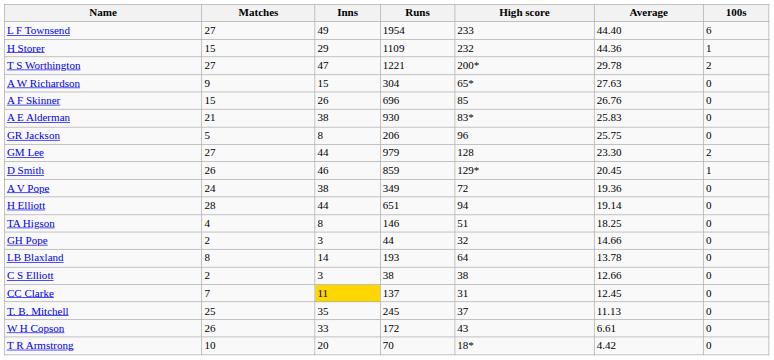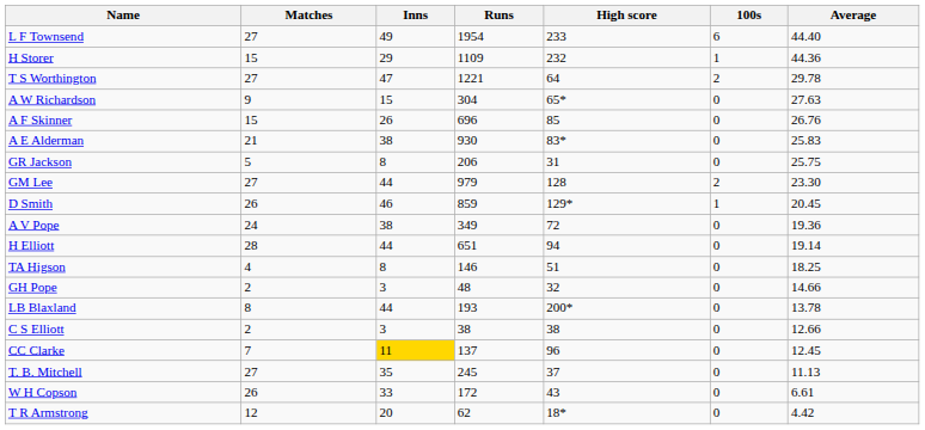columns swapped: Average <-> 100s
T S Worthington | High score: 200* -> 64
GR Jackson | High score: 96 -> 31
GH Pope | Runs: 44 -> 48
LB Blaxland | Inns: 14 -> 44
LB Blaxland | High score: 64 -> 200*
CC Clarke | High score: 31 -> 96
T. B. Mitchell | Matches: 25 -> 27
T R Armstrong | Matches: 10 -> 12
T R Armstrong | Runs: 70 -> 62
